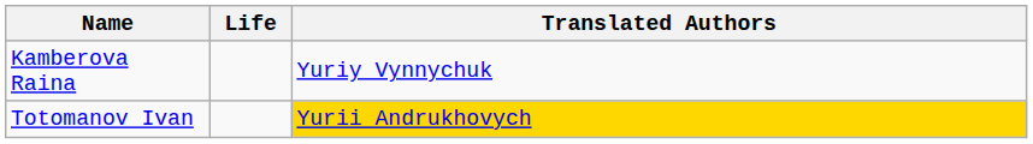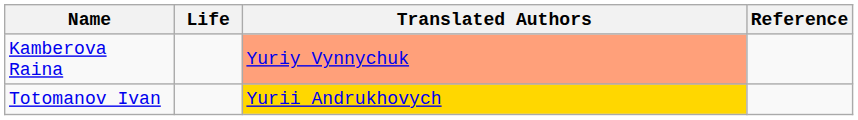+ column: Reference
Kamberova Raina | Translated Authors: no background -> lightsalmon background
